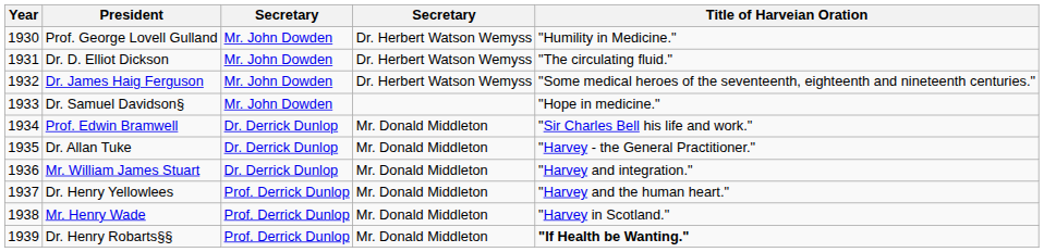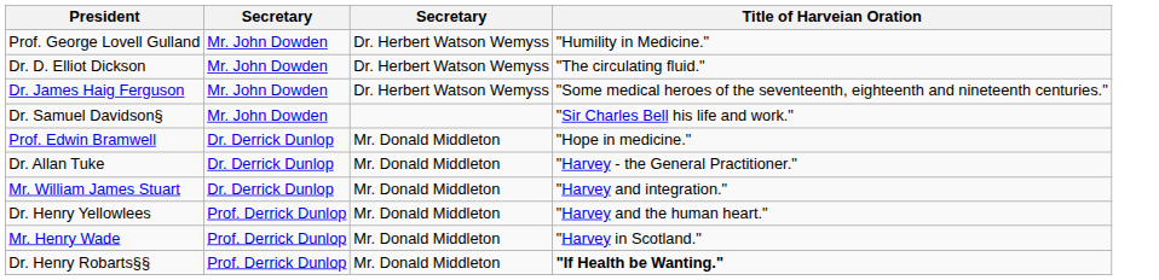- column: Year | 1930 | 1931 | 1932 | 1933 | 1934 | 1935 | 1936 | 1937 | 1938 | 1939
Dr. Samuel Davidson§ | Title of Harveian Oration: "Hope in medicine." -> "Sir Charles Bell his life and work."
Prof. Edwin Bramwell | Title of Harveian Oration: "Sir Charles Bell his life and work." -> "Hope in medicine."
